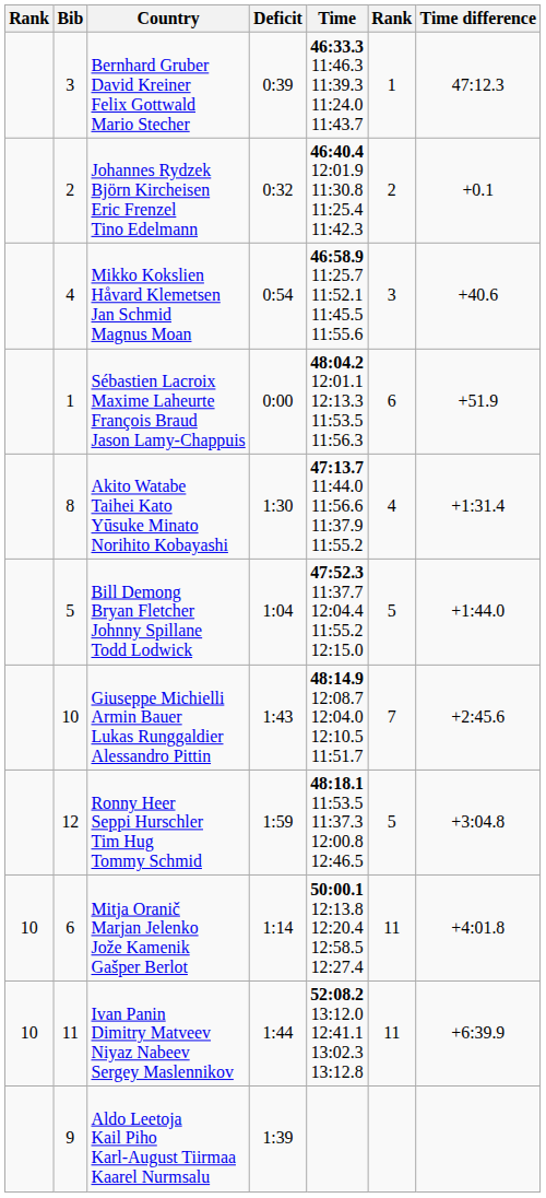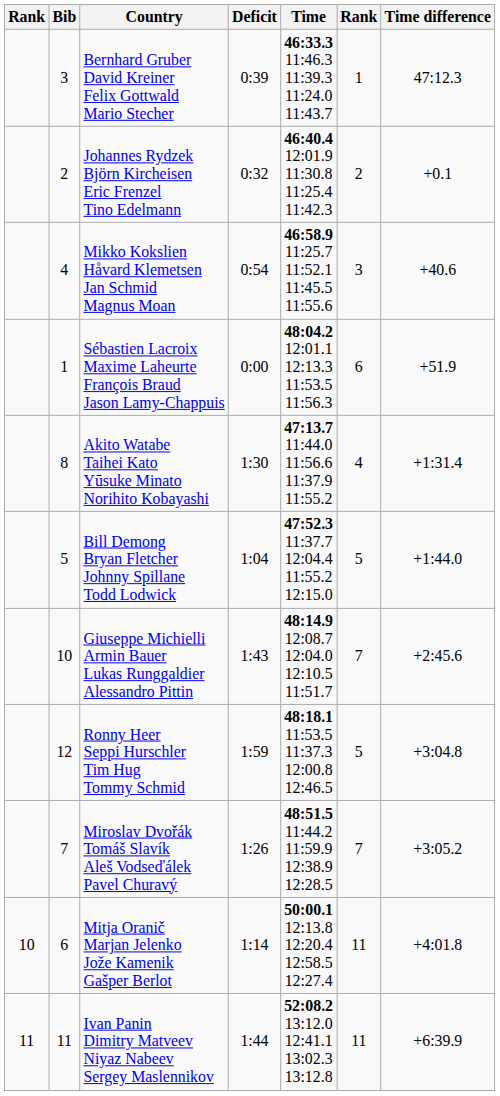+ row: 7 | Miroslav Dvořák Tomáš Slavík Aleš Vodseďálek Pavel Churavý | 1:26 | 48:51.5 11:44.2 11:59.9 12:38.9 12:28.5 | 7 | +3:05.2
Ivan Panin Dimitry Matveev Niyaz Nabeev Sergey Maslennikov | column 1: 10 -> 11
- row: 9 | Aldo Leetoja Kail Piho Karl-August Tiirmaa Kaarel Nurmsalu | 1:39
